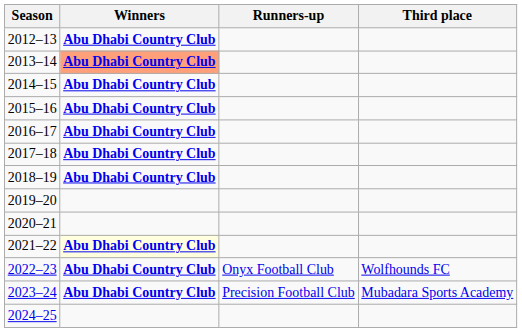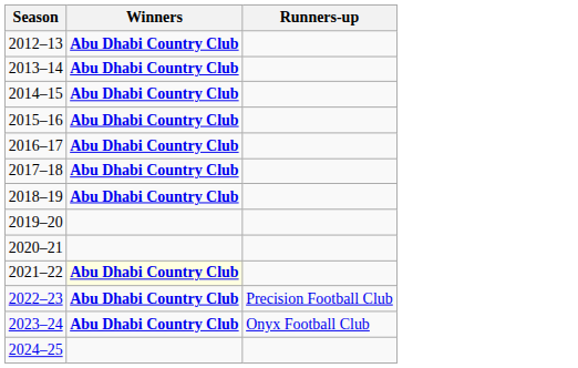- column: Third place | Wolfhounds FC | Mubadara Sports Academy
2013–14 | Winners: lightsalmon background -> no background
2022–23 | Runners-up: Onyx Football Club -> Precision Football Club
2023–24 | Runners-up: Precision Football Club -> Onyx Football Club
